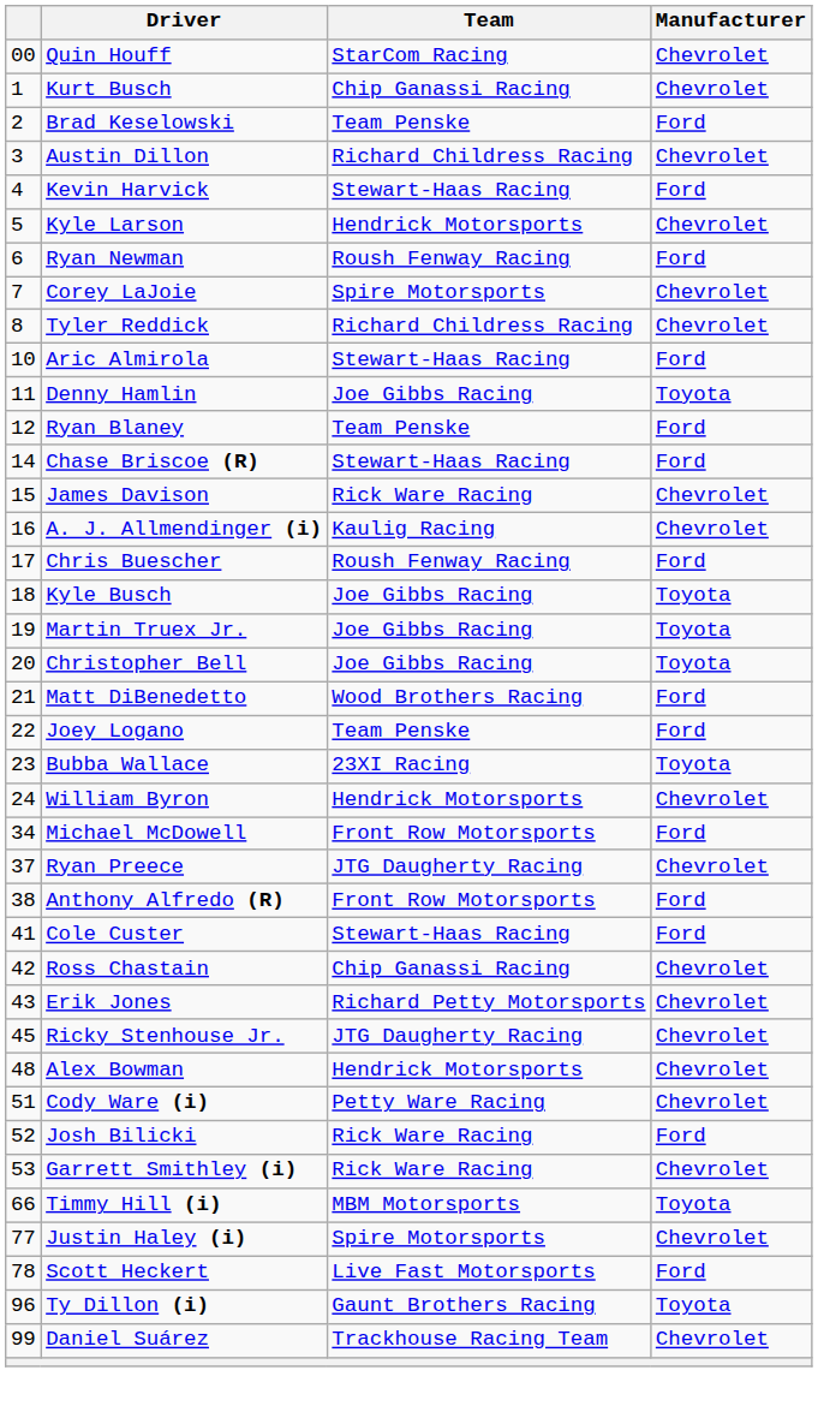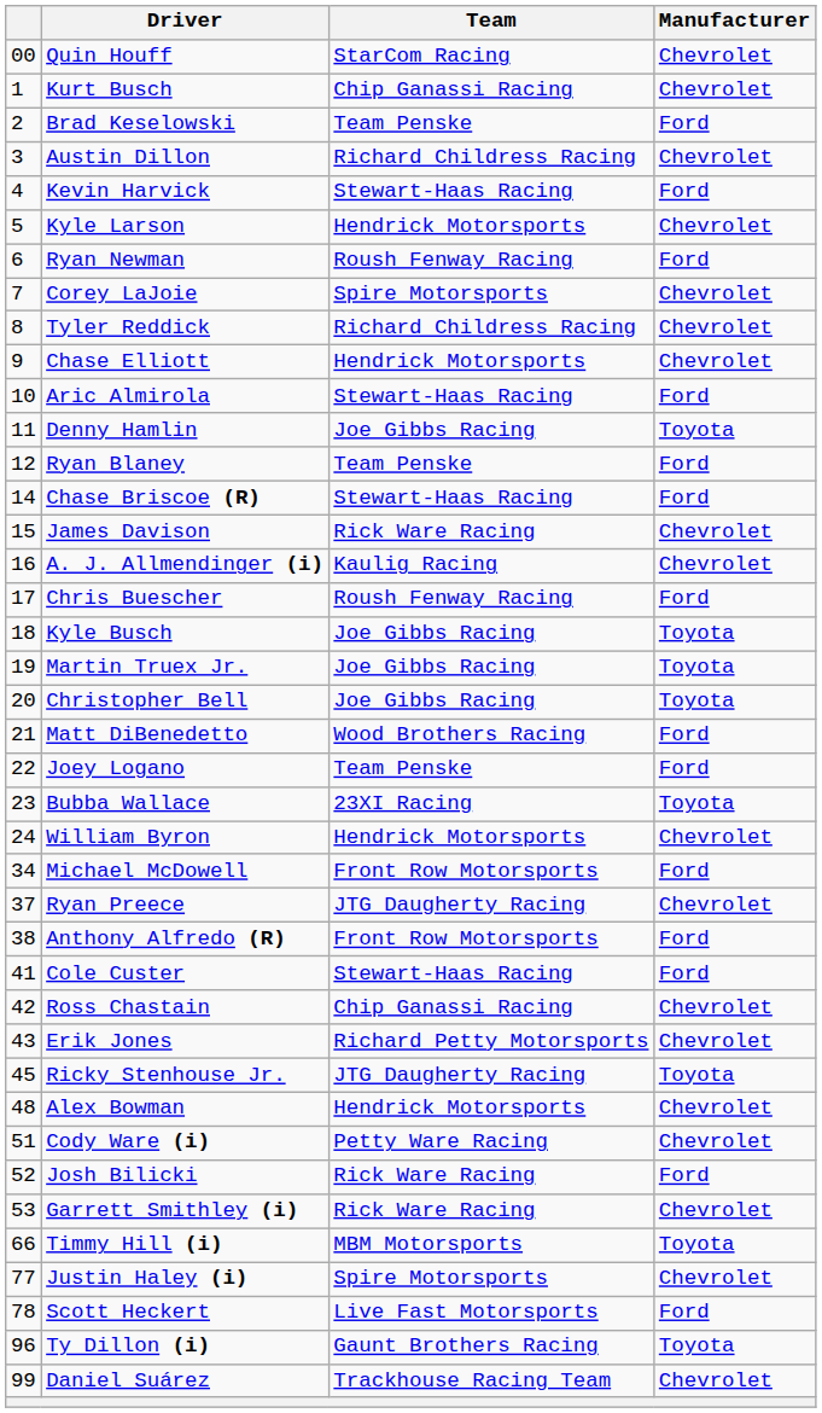+ row: 9 | Chase Elliott | Hendrick Motorsports | Chevrolet
Ricky Stenhouse Jr. | Manufacturer: Chevrolet -> Toyota
